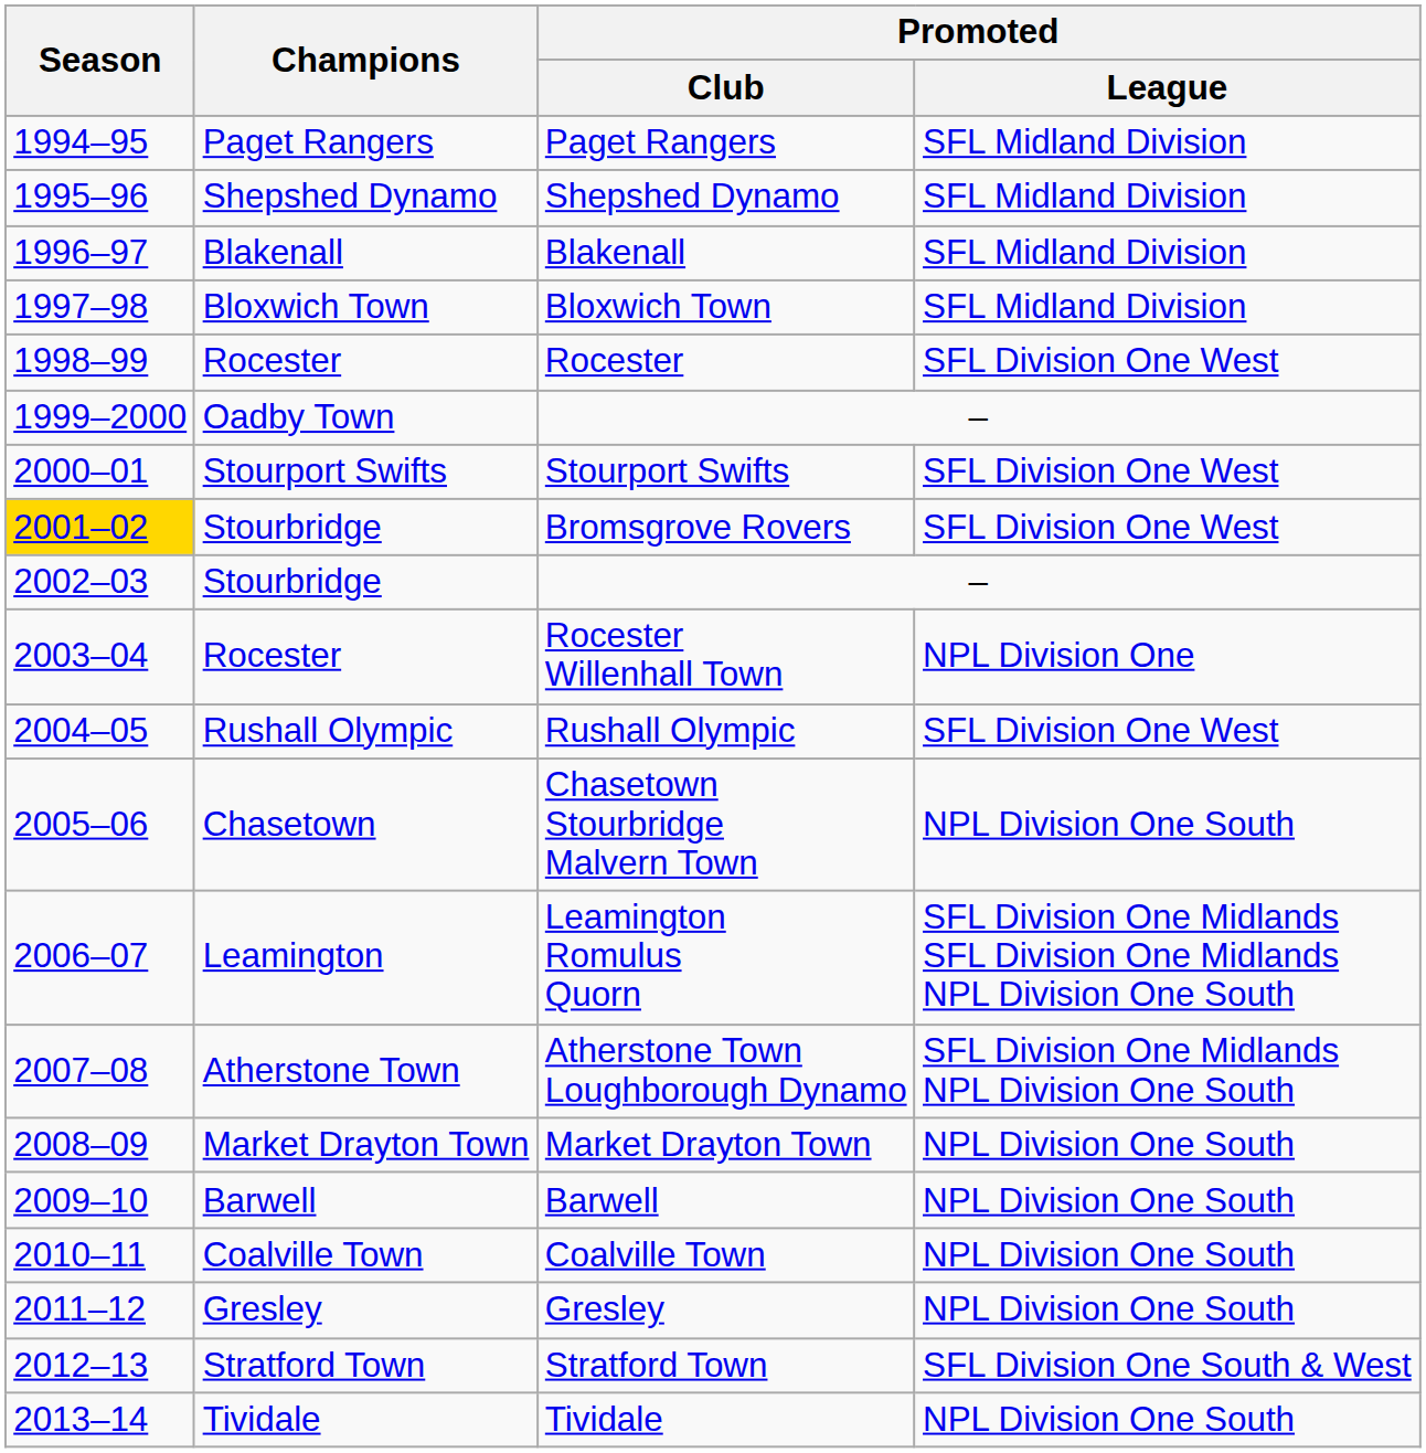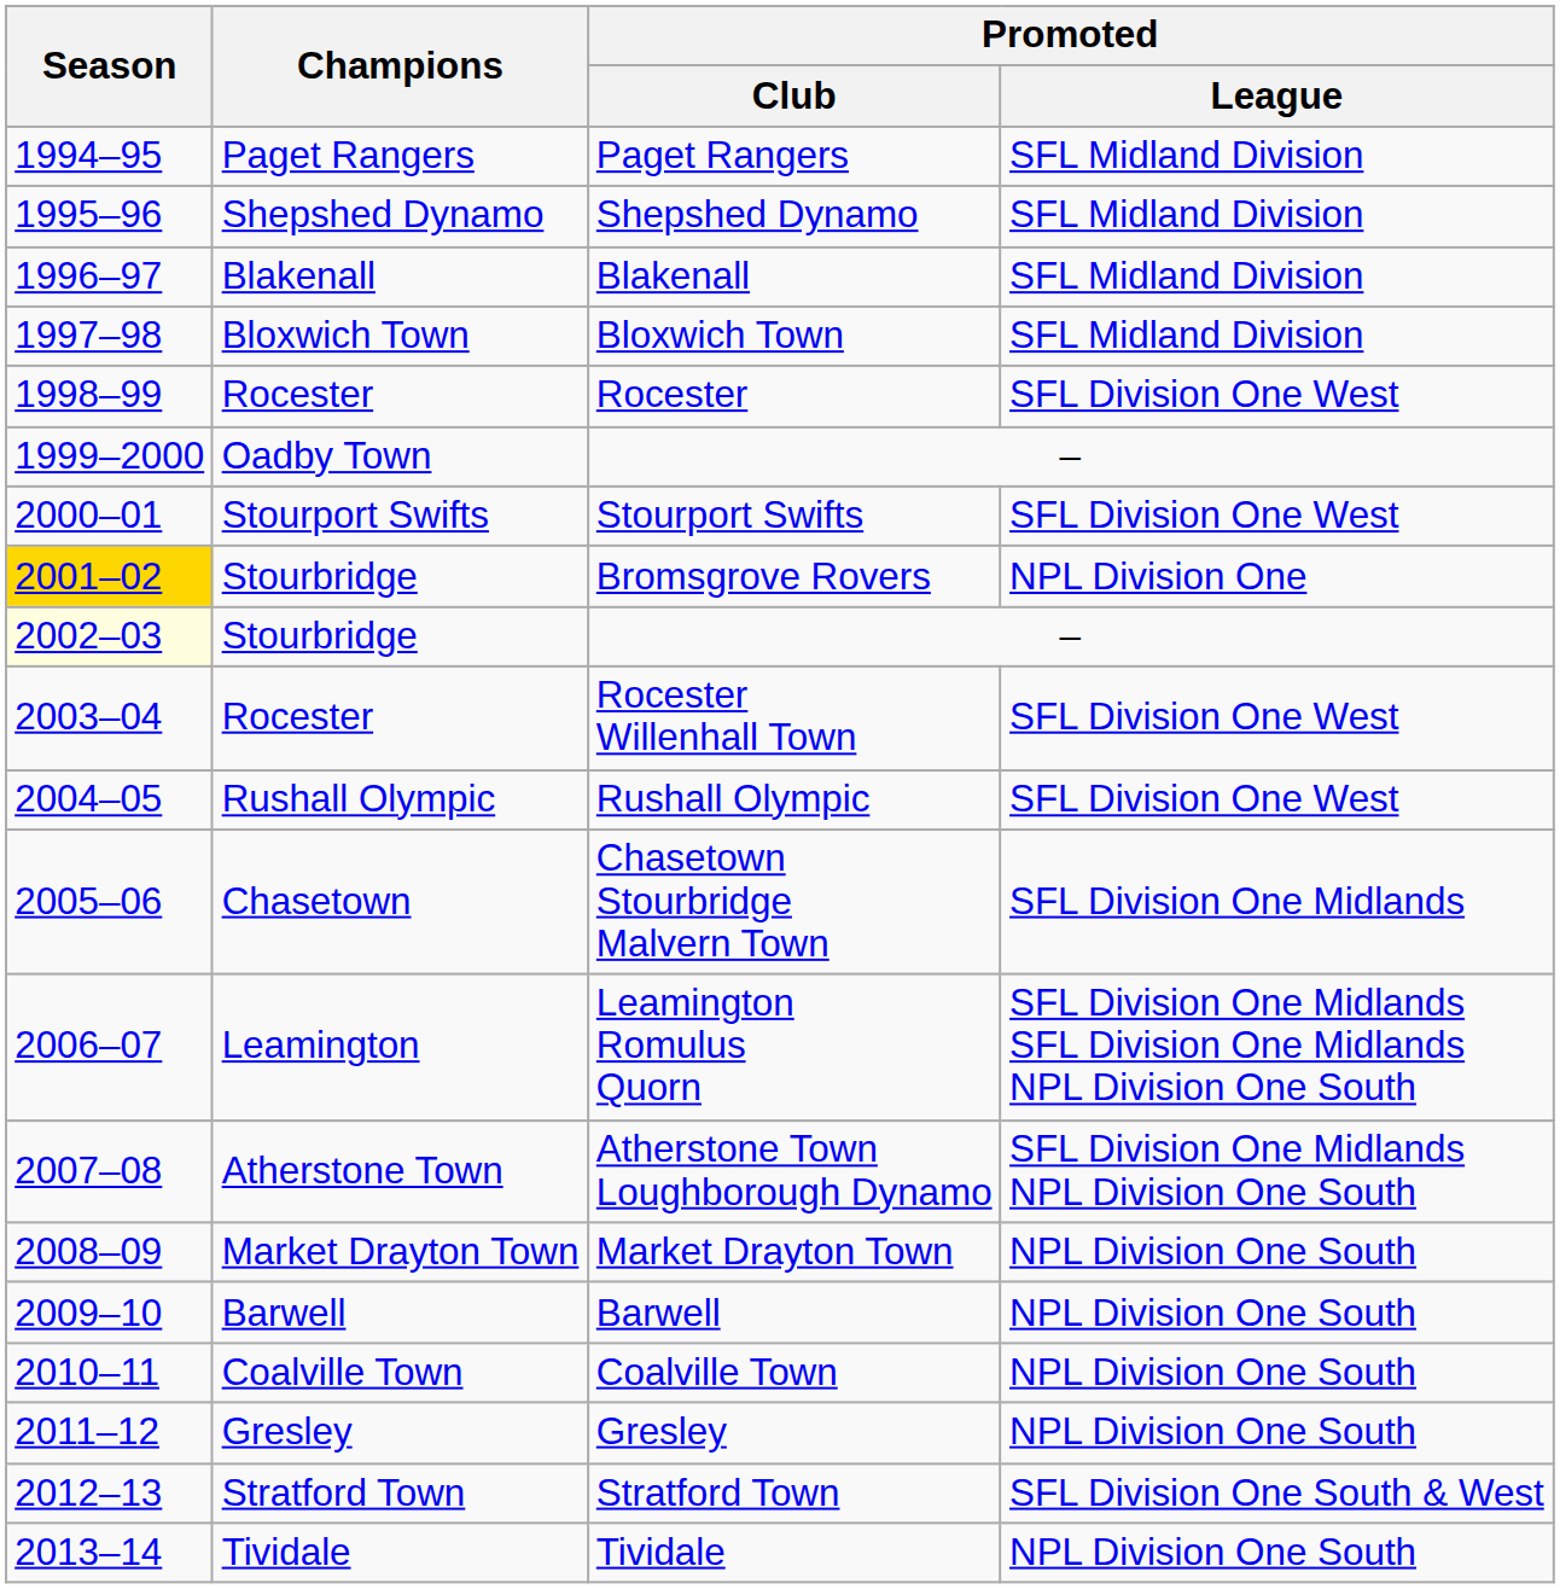Bromsgrove Rovers | Promoted / League: SFL Division One West -> NPL Division One
Stourbridge / – | Season: no background -> lightyellow background
Rocester Willenhall Town | Promoted / League: NPL Division One -> SFL Division One West
Chasetown Stourbridge Malvern Town | Promoted / League: NPL Division One South -> SFL Division One Midlands
